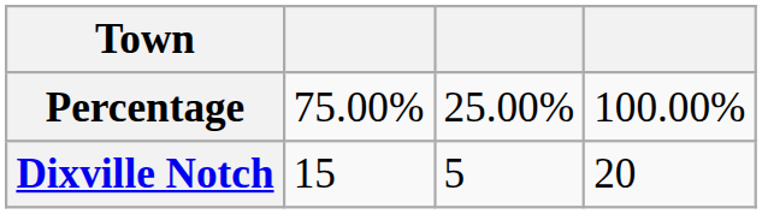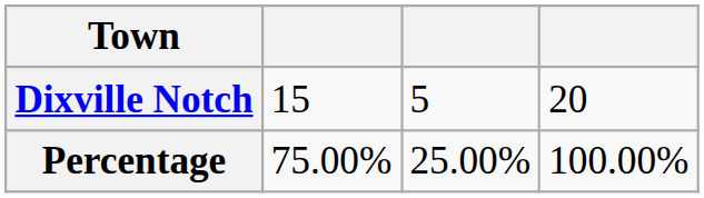rows swapped: Dixville Notch <-> Percentage
